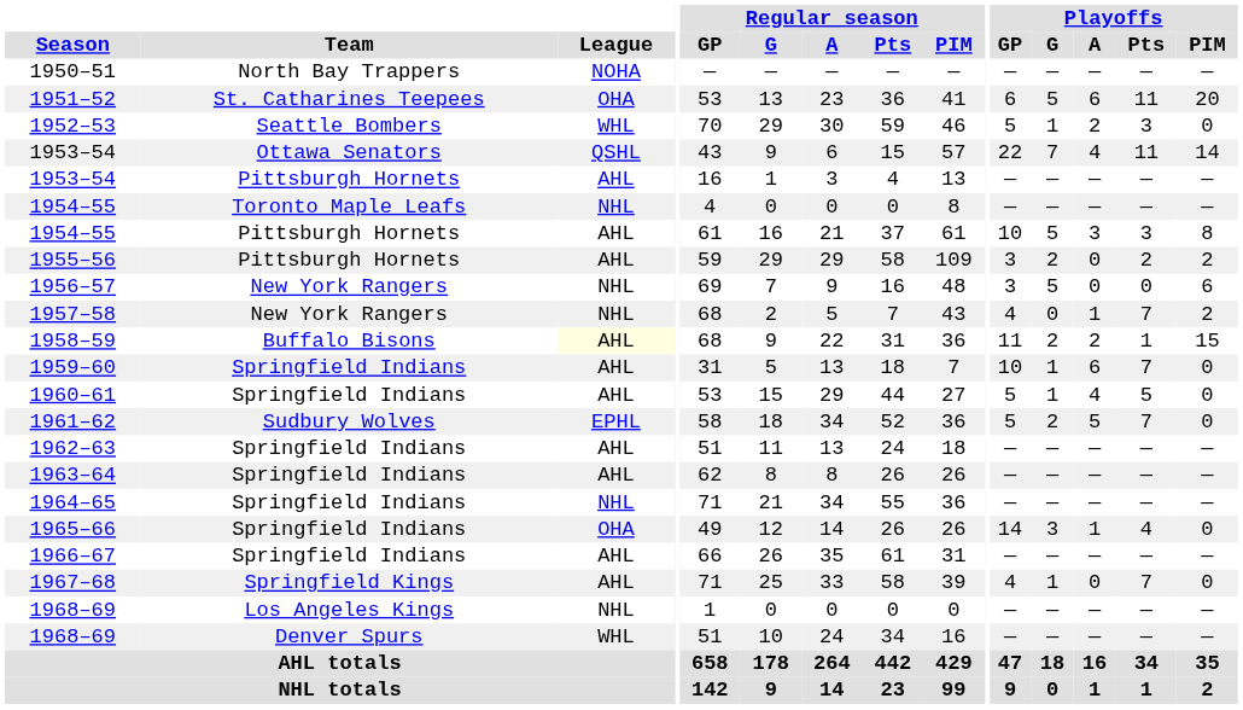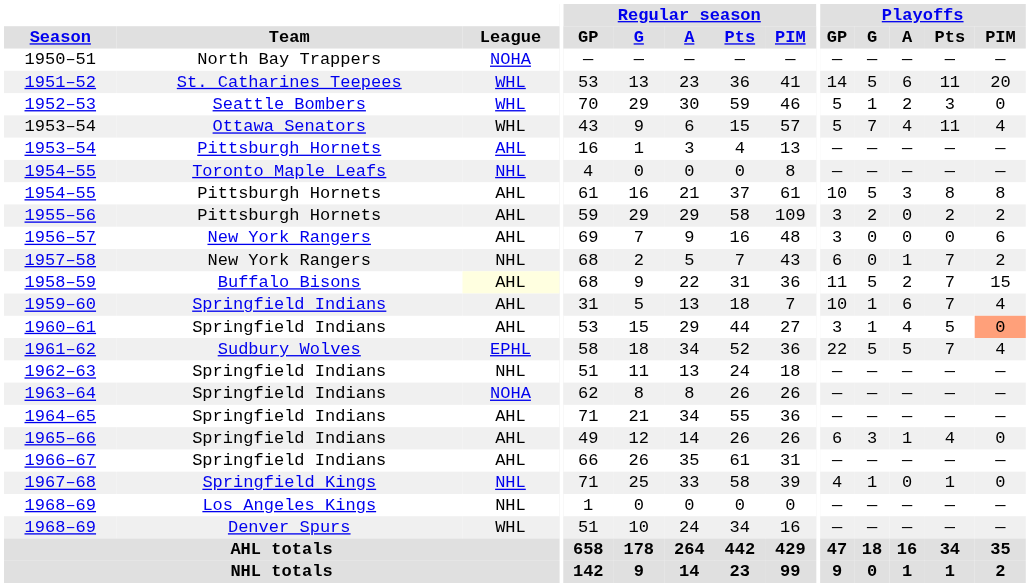1951–52 | League: OHA -> WHL
1951–52 | Playoffs / GP: 6 -> 14
1953–54 / Ottawa Senators | League: QSHL -> WHL
1953–54 / Ottawa Senators | Playoffs / GP: 22 -> 5
1953–54 / Ottawa Senators | Playoffs / PIM: 14 -> 4
1954–55 / Pittsburgh Hornets | Playoffs / Pts: 3 -> 8
1956–57 | League: NHL -> AHL
1956–57 | Playoffs / G: 5 -> 0
1957–58 | Playoffs / GP: 4 -> 6
1958–59 | Playoffs / G: 2 -> 5
1958–59 | Playoffs / Pts: 1 -> 7
1959–60 | Playoffs / PIM: 0 -> 4
1960–61 | Playoffs / GP: 5 -> 3
1960–61 | Playoffs / PIM: no background -> lightsalmon background
1961–62 | Playoffs / GP: 5 -> 22
1961–62 | Playoffs / G: 2 -> 5
1961–62 | Playoffs / PIM: 0 -> 4
1962–63 | League: AHL -> NHL
1963–64 | League: AHL -> NOHA
1964–65 | League: NHL -> AHL
1965–66 | League: OHA -> AHL
1965–66 | Playoffs / GP: 14 -> 6
1967–68 | League: AHL -> NHL
1967–68 | Playoffs / Pts: 7 -> 1
